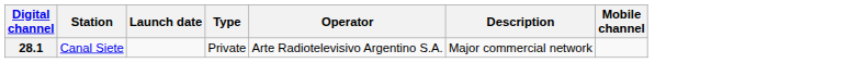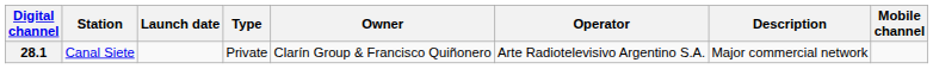+ column: Owner | Clarín Group & Francisco Quiñonero
